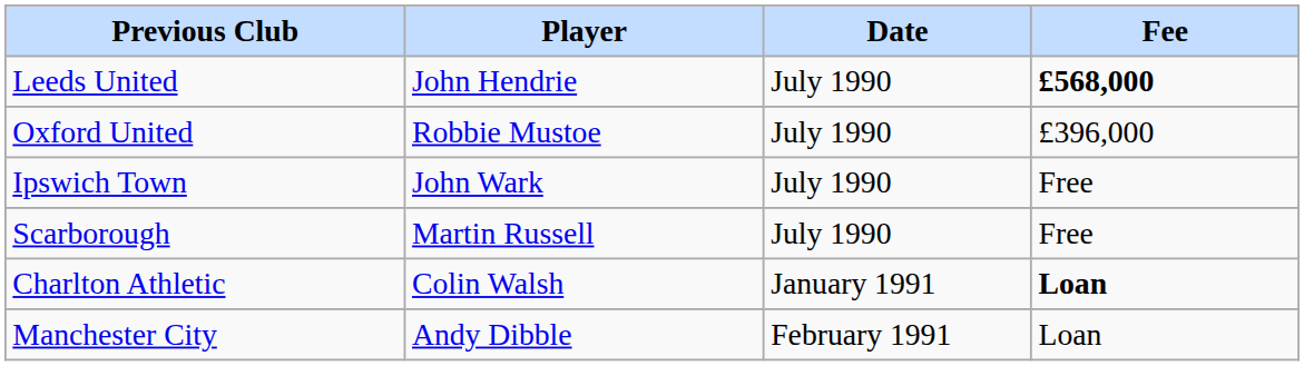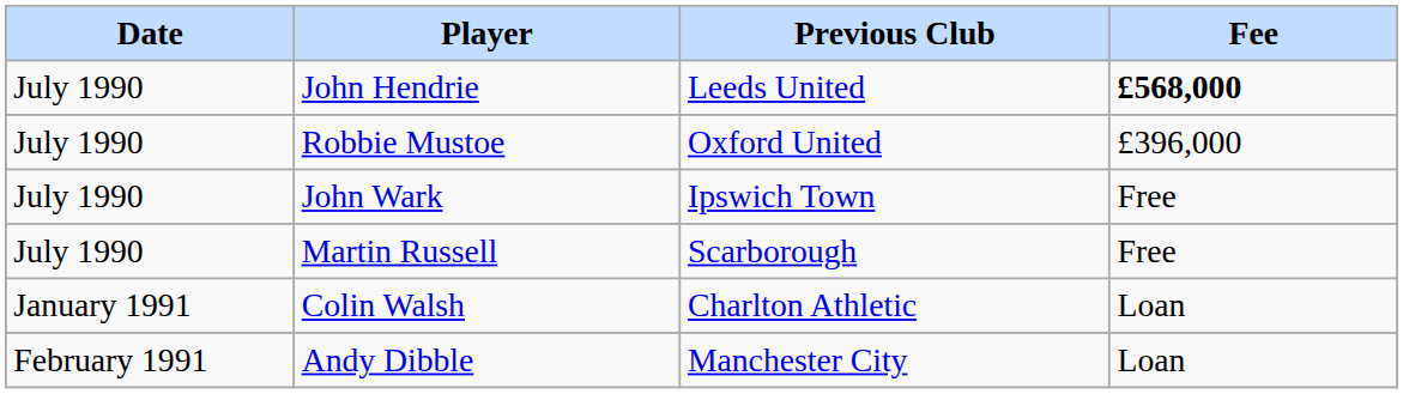columns swapped: Date <-> Previous Club
Colin Walsh | Fee: bold -> normal
